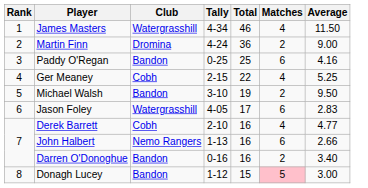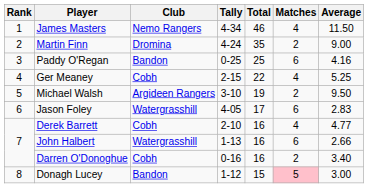James Masters | Club: Watergrasshill -> Nemo Rangers
Martin Finn | Total: 36 -> 35
Michael Walsh | Club: Bandon -> Argideen Rangers
John Halbert | Club: Nemo Rangers -> Watergrasshill
Darren O'Donoghue | Club: Bandon -> Cobh
